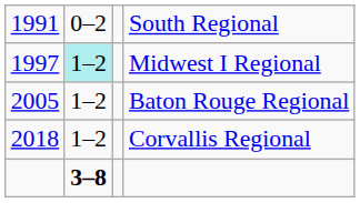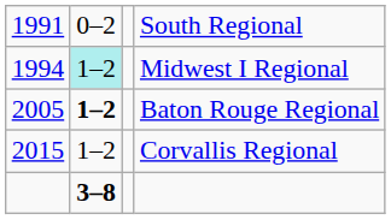Midwest I Regional | column 1: 1997 -> 1994
Baton Rouge Regional | column 2: normal -> bold
Corvallis Regional | column 1: 2018 -> 2015
